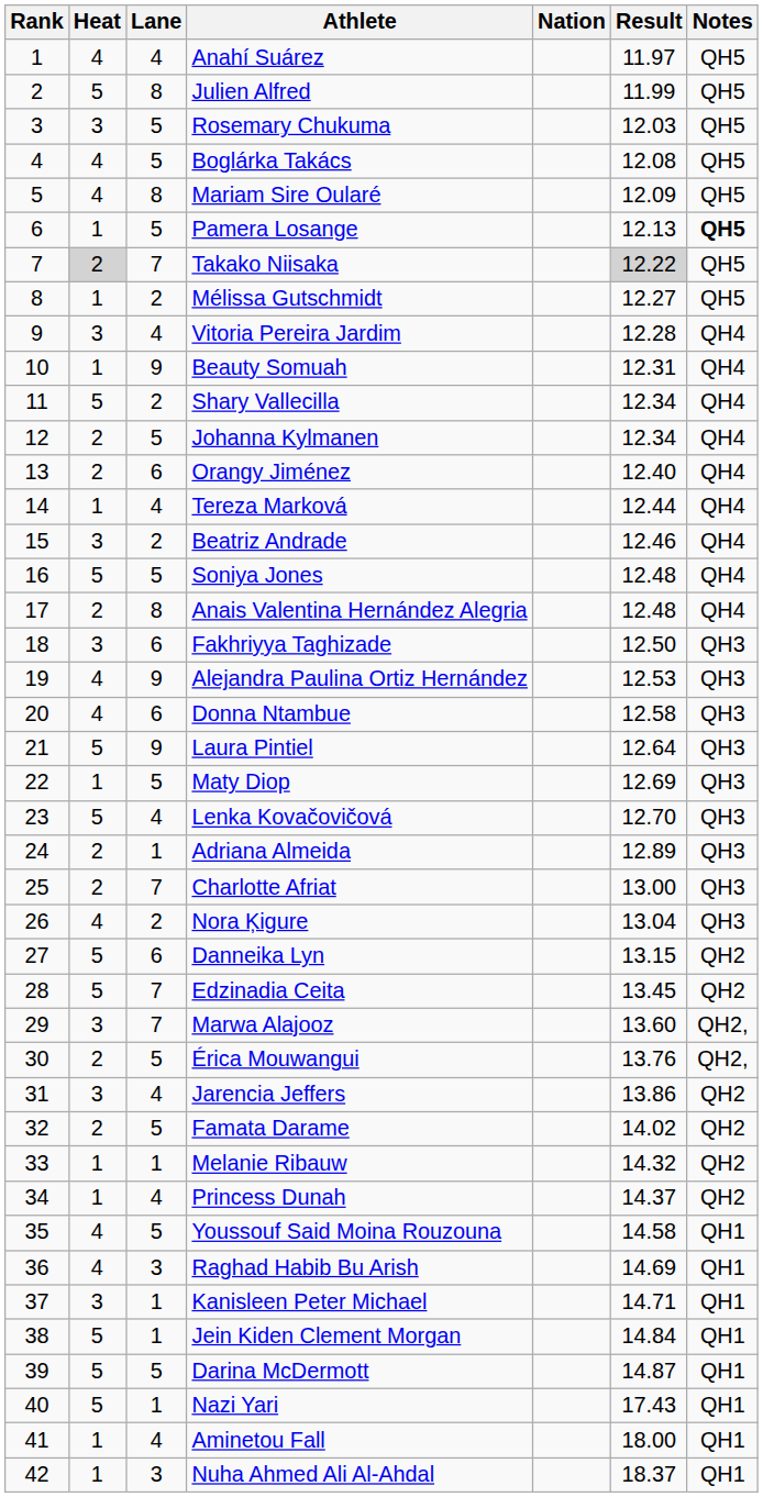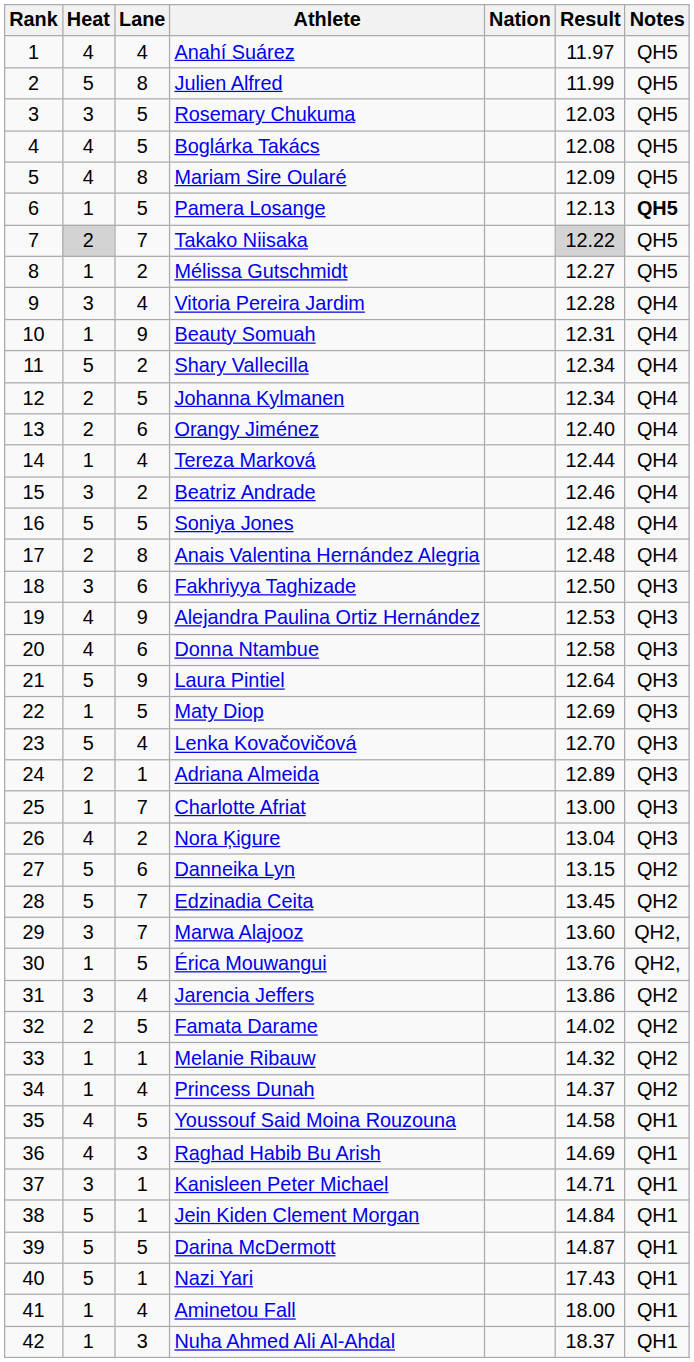Charlotte Afriat | Heat: 2 -> 1
Érica Mouwangui | Heat: 2 -> 1
